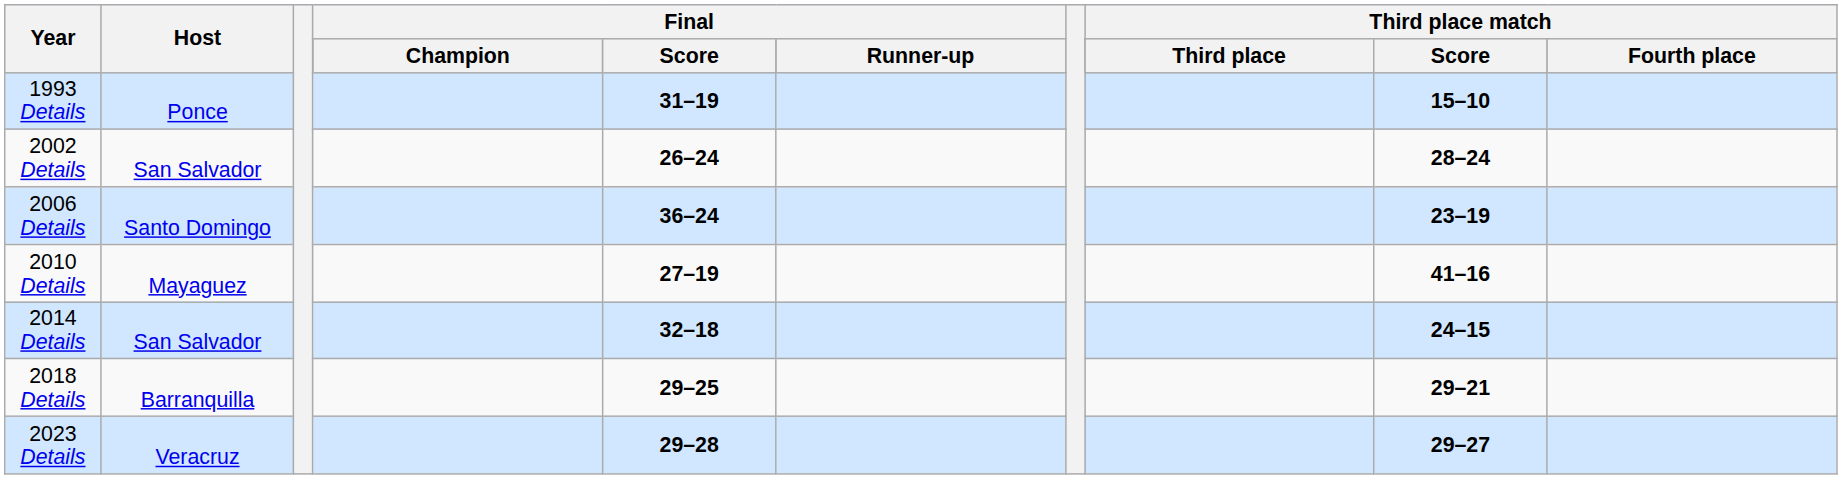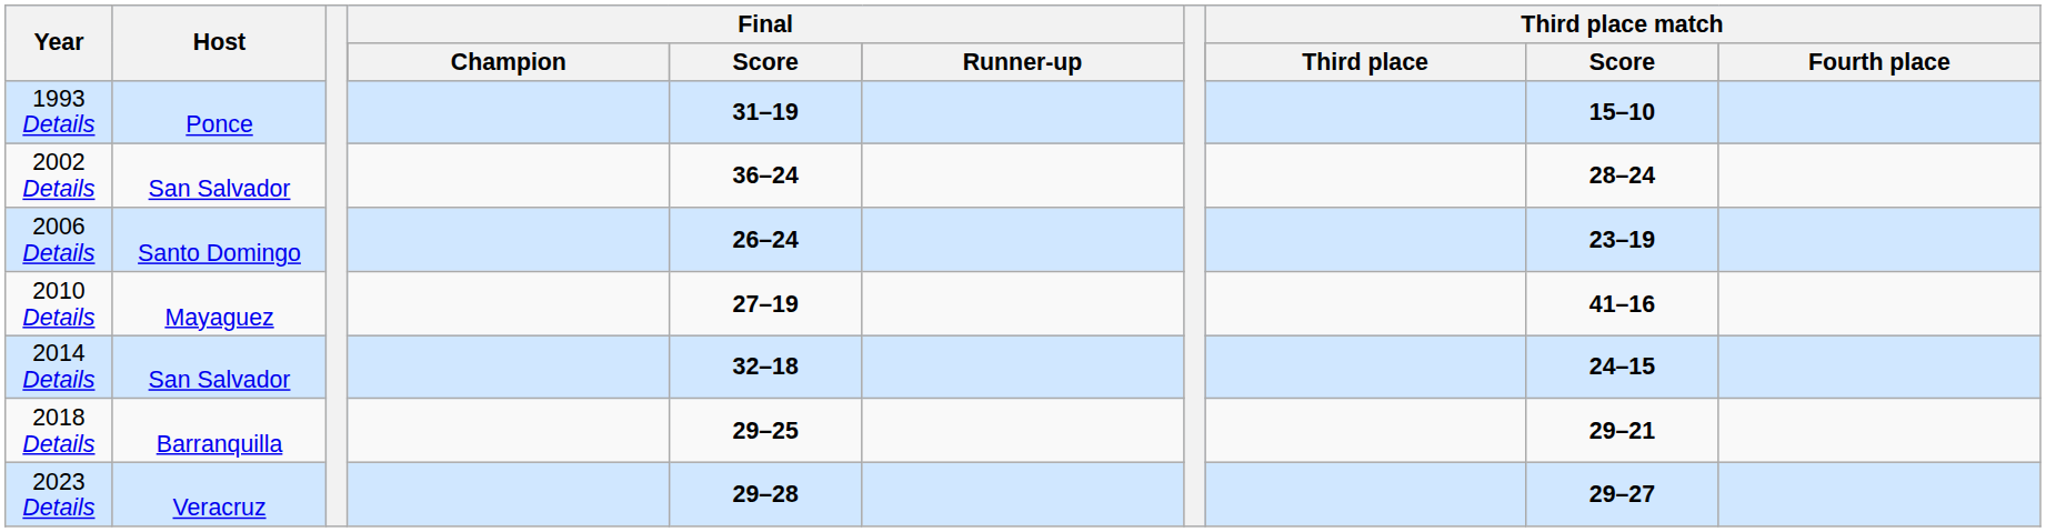2002 Details | Final / Score: 26–24 -> 36–24
2006 Details | Final / Score: 36–24 -> 26–24
